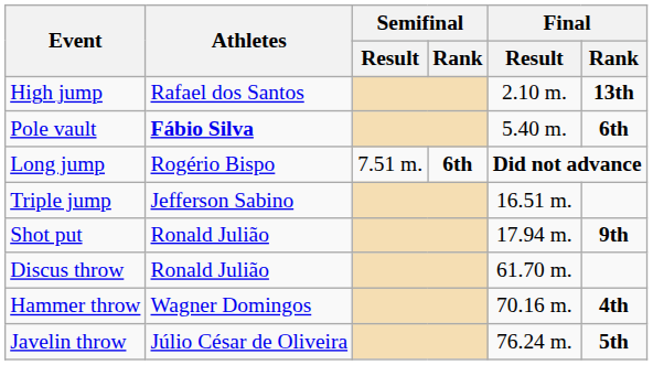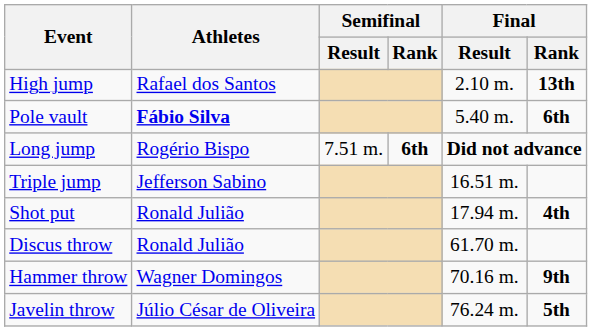Shot put | Final / Rank: 9th -> 4th
Hammer throw | Final / Rank: 4th -> 9th
